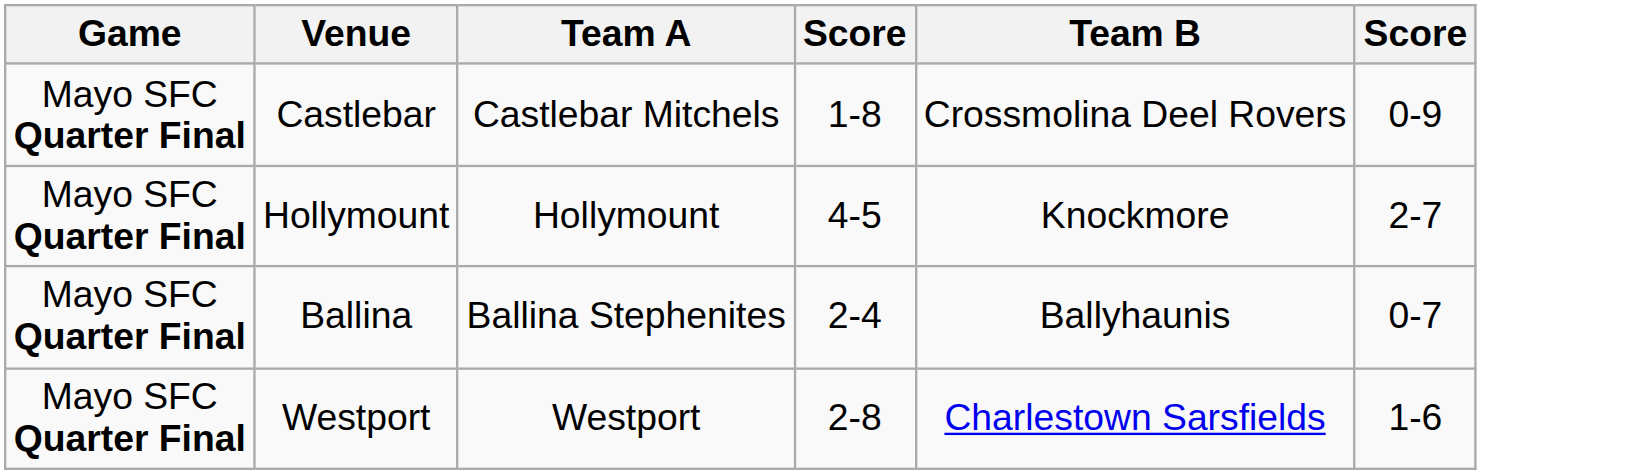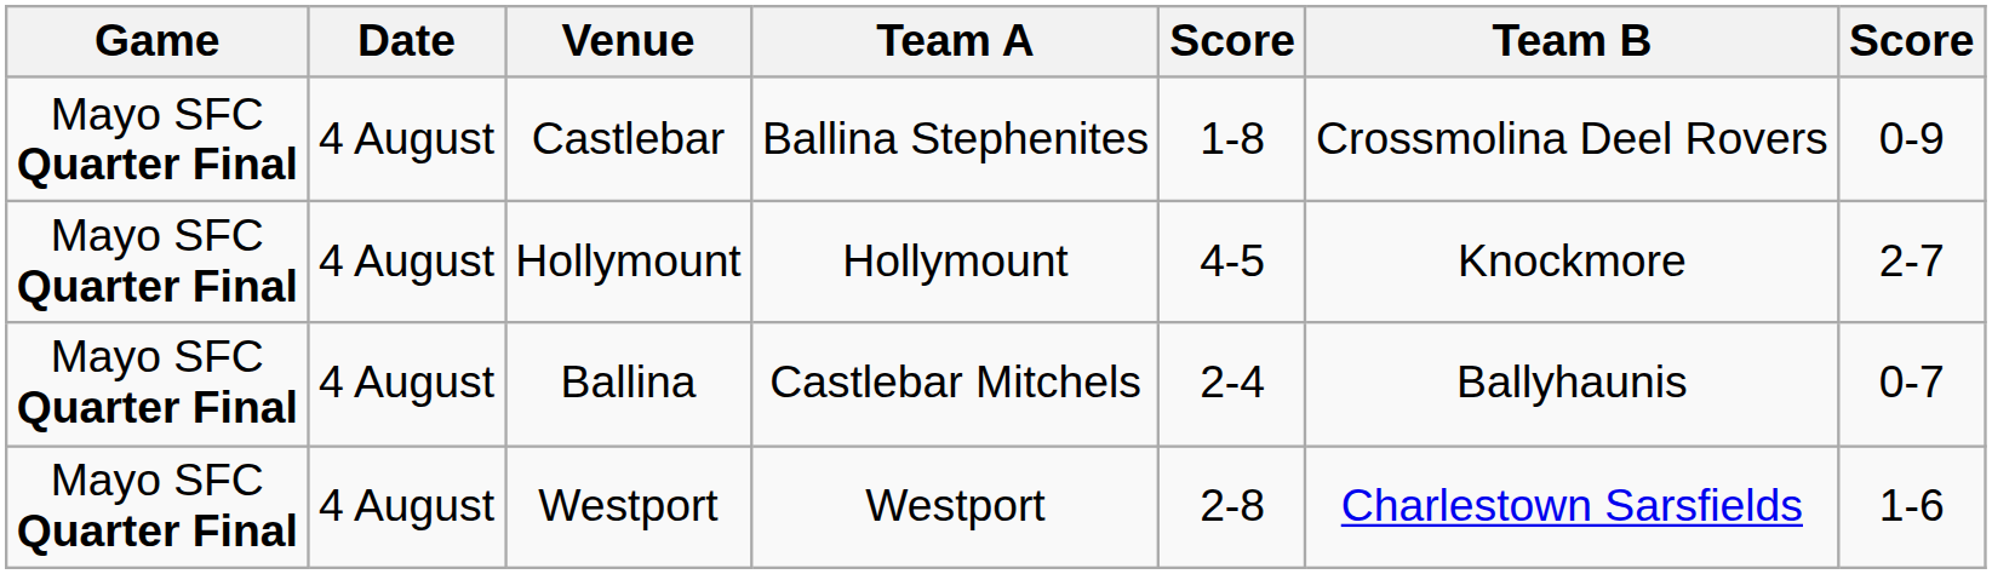+ column: Date | 4 August | 4 August | 4 August | 4 August
Castlebar | Team A: Castlebar Mitchels -> Ballina Stephenites
Ballina | Team A: Ballina Stephenites -> Castlebar Mitchels
